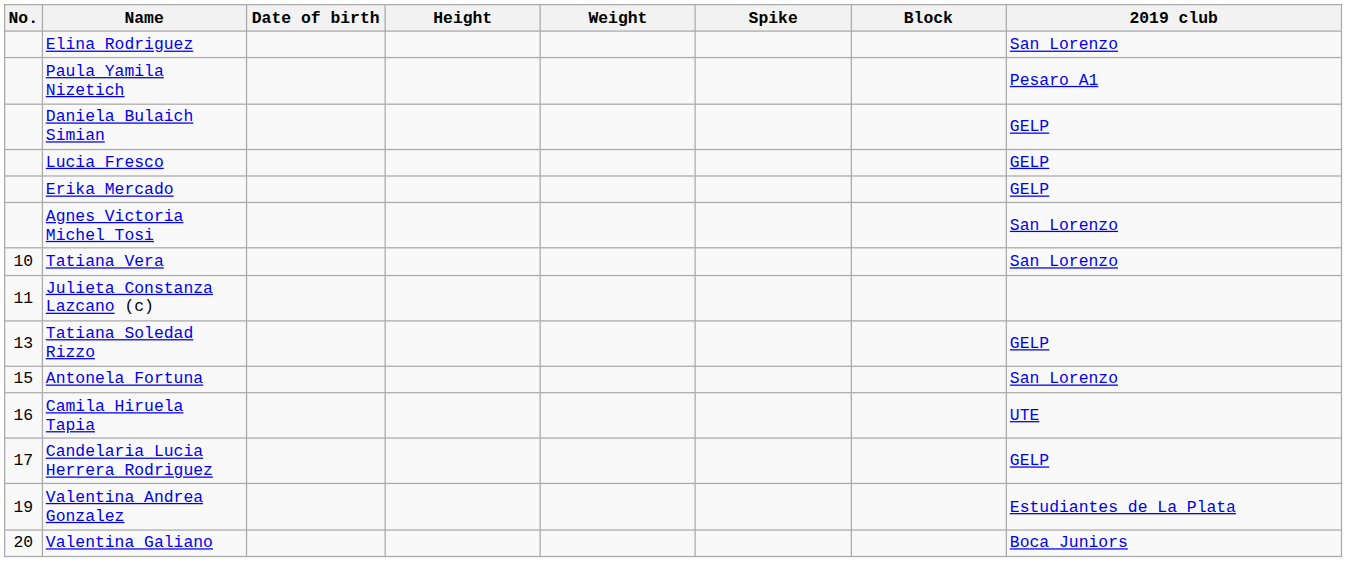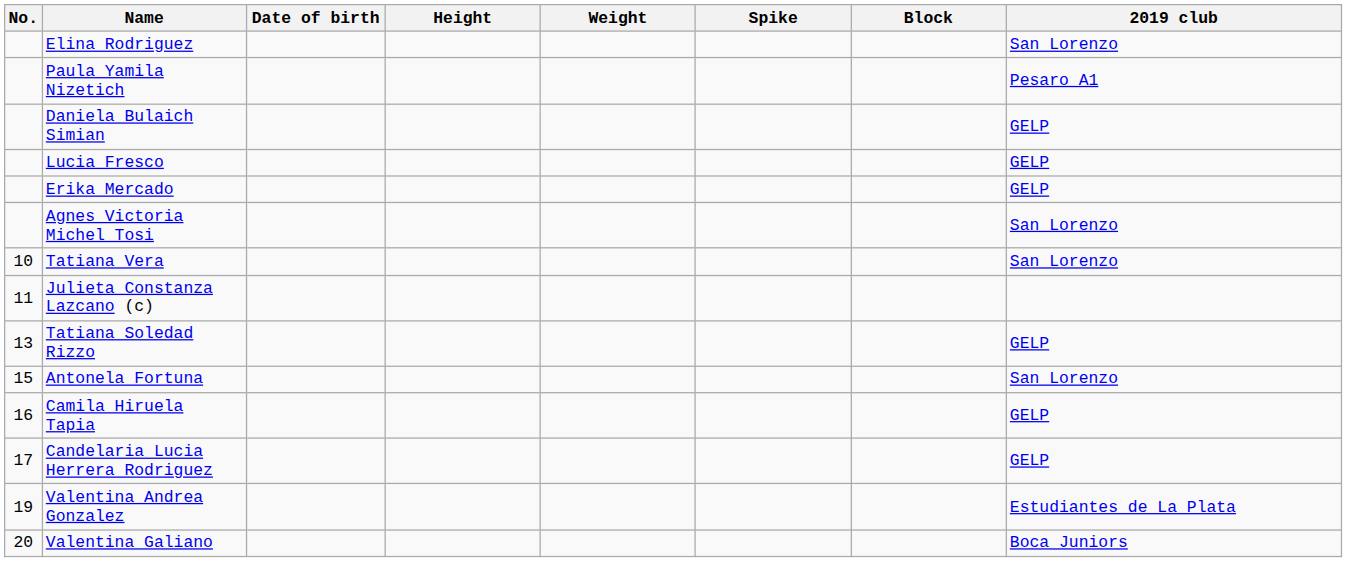Camila Hiruela Tapia | 2019 club: UTE -> GELP
